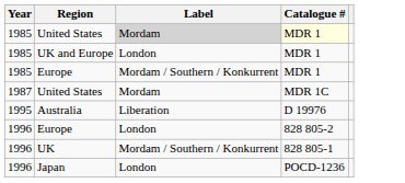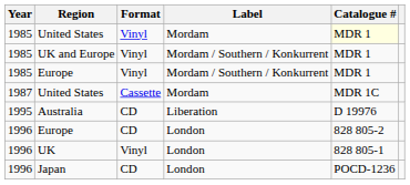+ column: Format | Vinyl | Vinyl | Vinyl | Cassette | CD | CD | Vinyl | CD
1985 / United States | Label: lightgrey background -> no background
UK and Europe | Label: London -> Mordam / Southern / Konkurrent
UK | Label: Mordam / Southern / Konkurrent -> London
